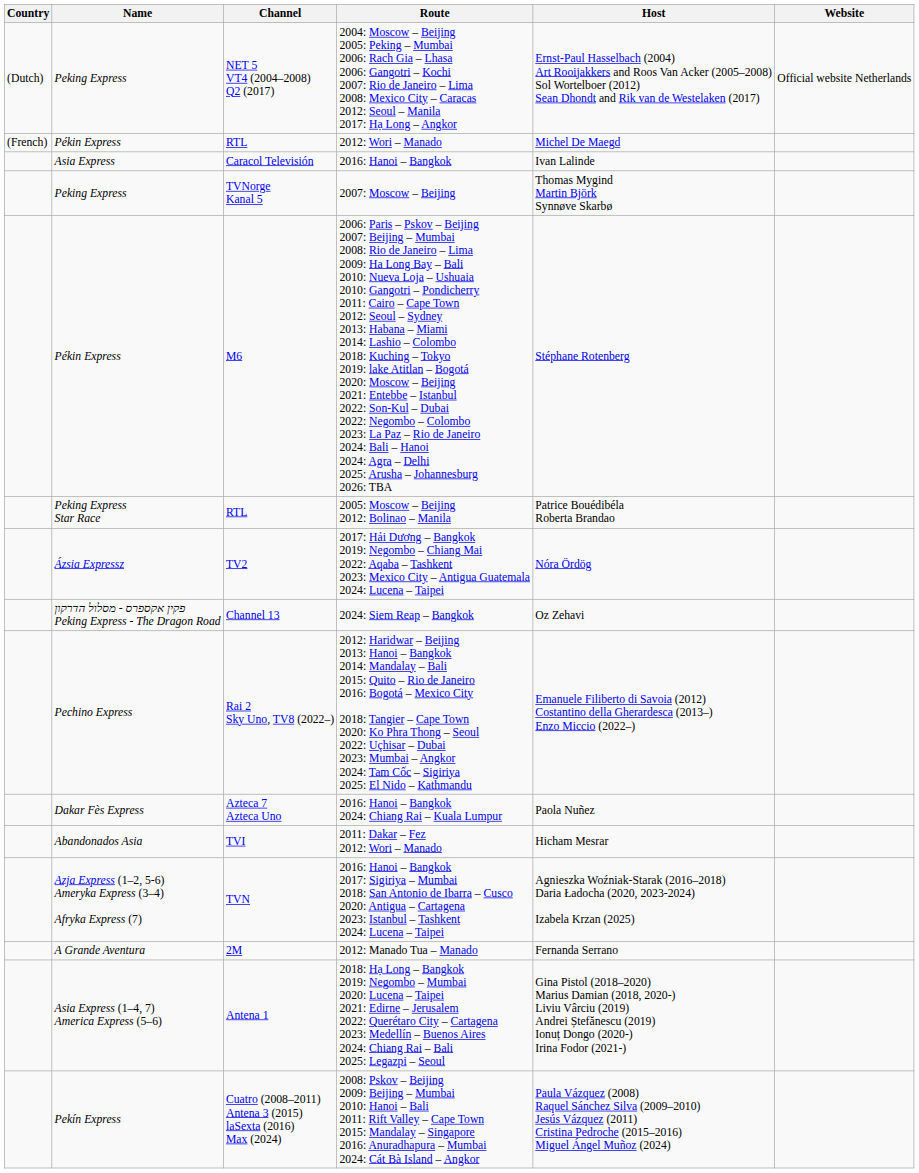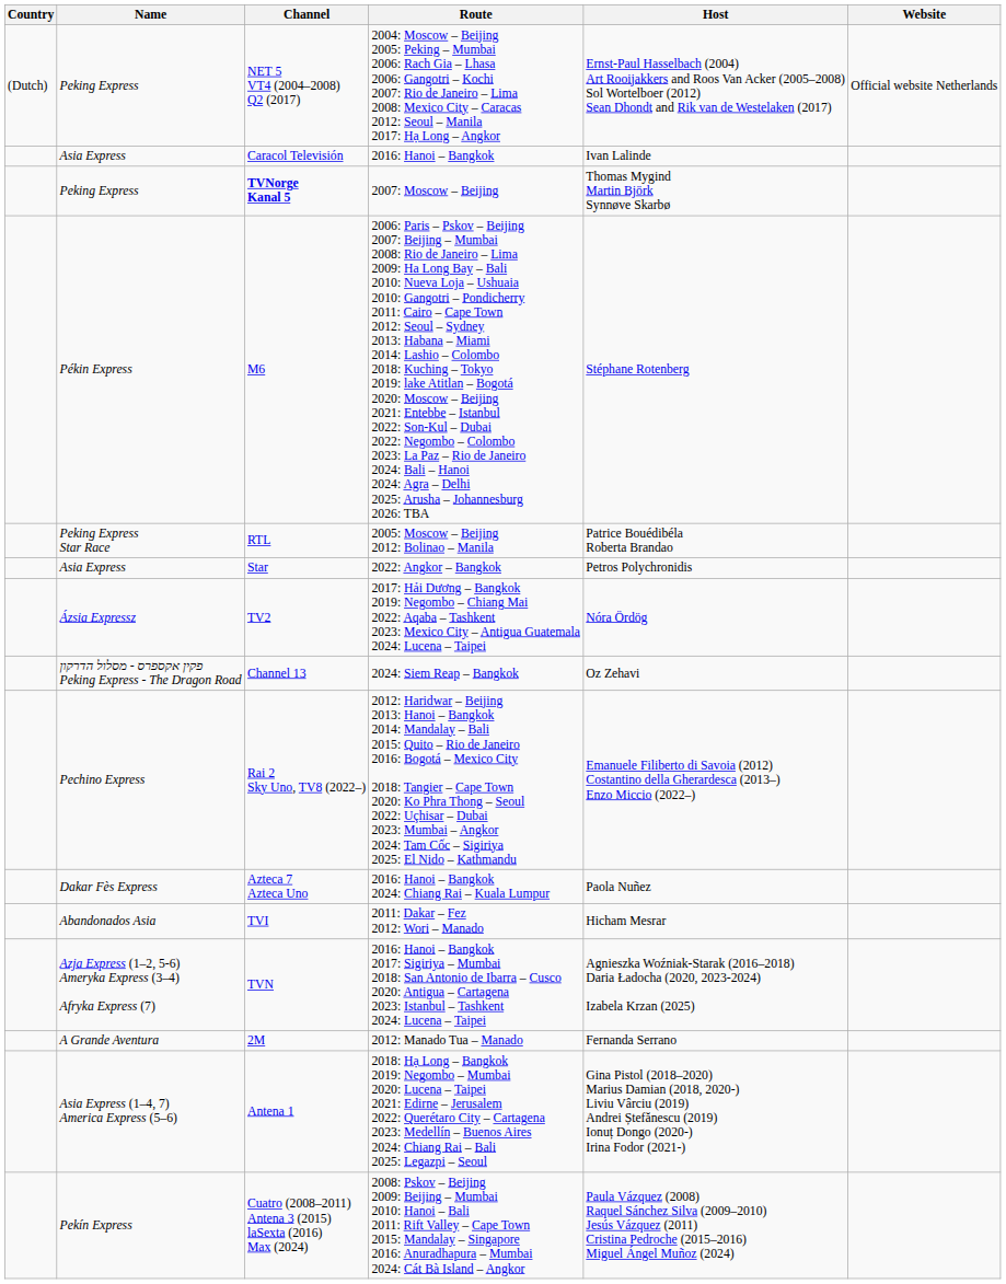- row: (French) | Pékin Express | RTL | 2012: Wori – Manado | Michel De Maegd
2007: Moscow – Beijing | Channel: normal -> bold
+ row: Asia Express | Star | 2022: Angkor – Bangkok | Petros Polychronidis
